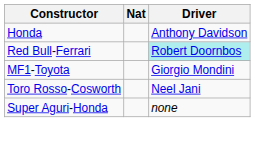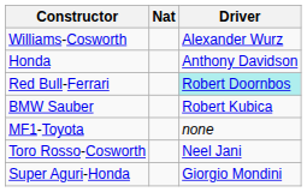+ row: Williams-Cosworth | Alexander Wurz
+ row: BMW Sauber | Robert Kubica
MF1-Toyota | Driver: Giorgio Mondini -> none
Super Aguri-Honda | Driver: none -> Giorgio Mondini
